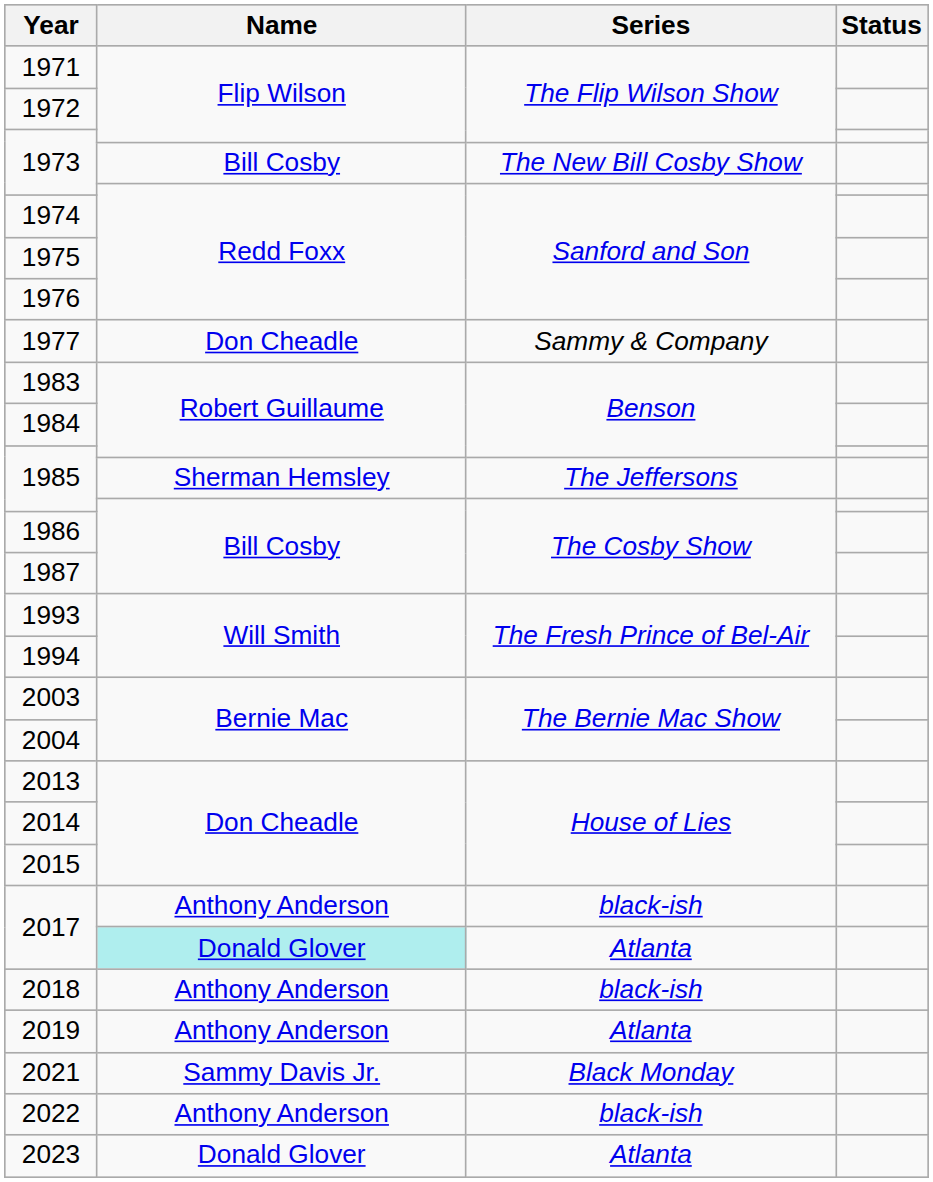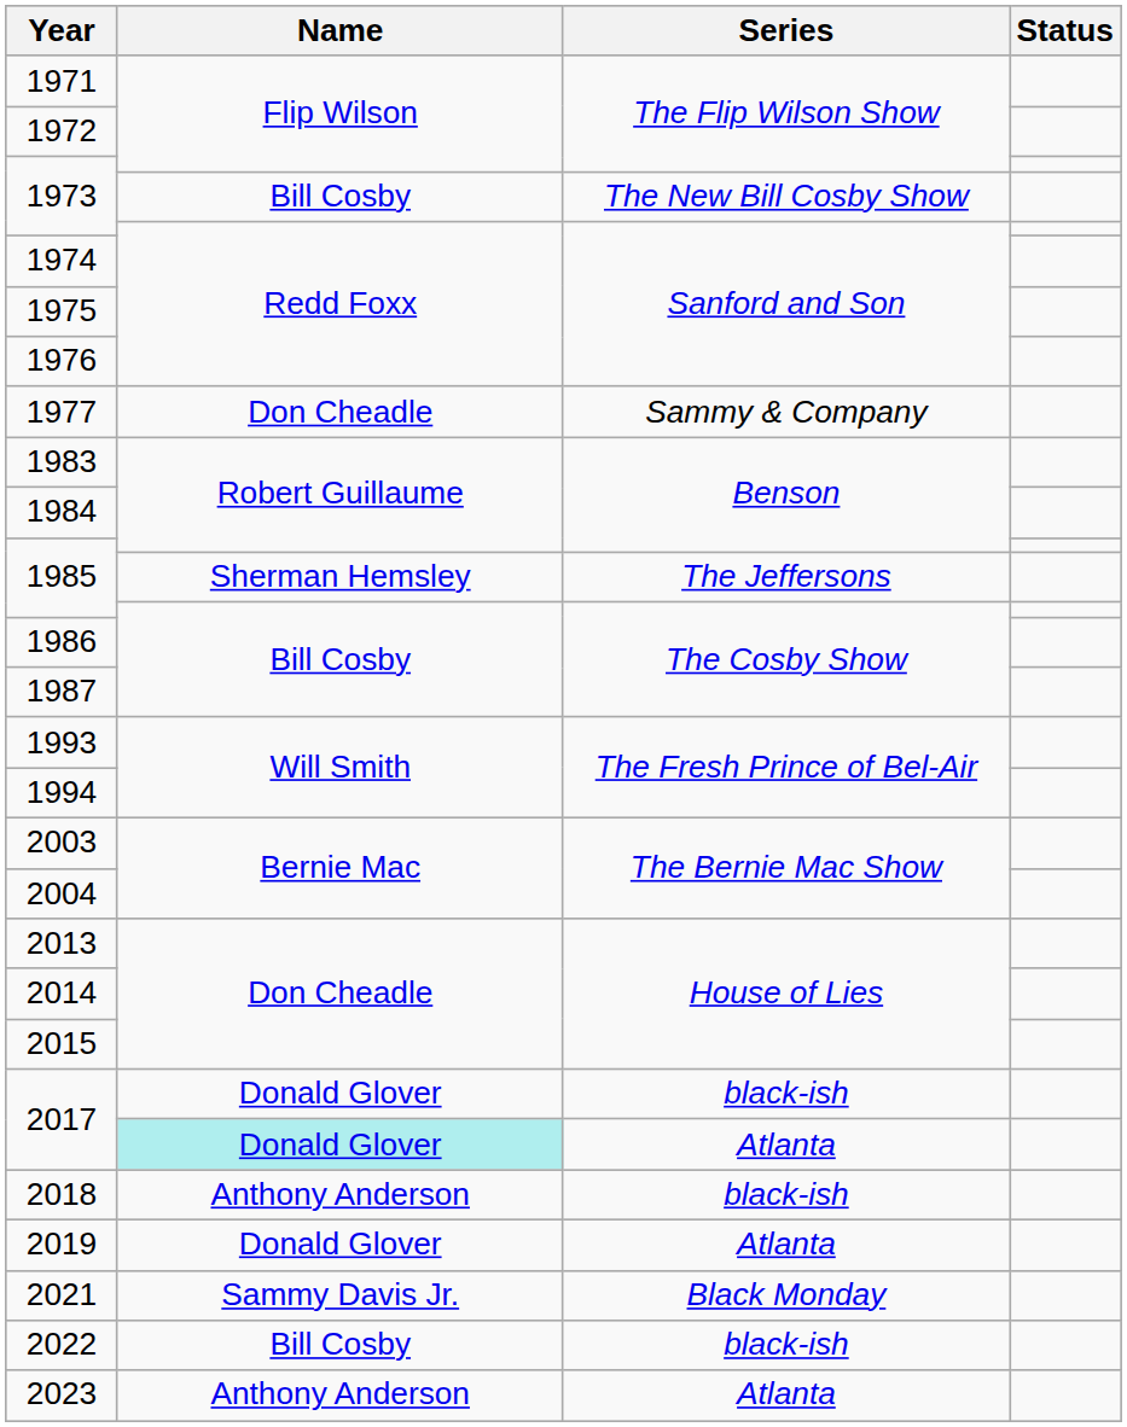2017 / black-ish | Name: Anthony Anderson -> Donald Glover
2019 | Name: Anthony Anderson -> Donald Glover
2022 | Name: Anthony Anderson -> Bill Cosby
2023 | Name: Donald Glover -> Anthony Anderson
